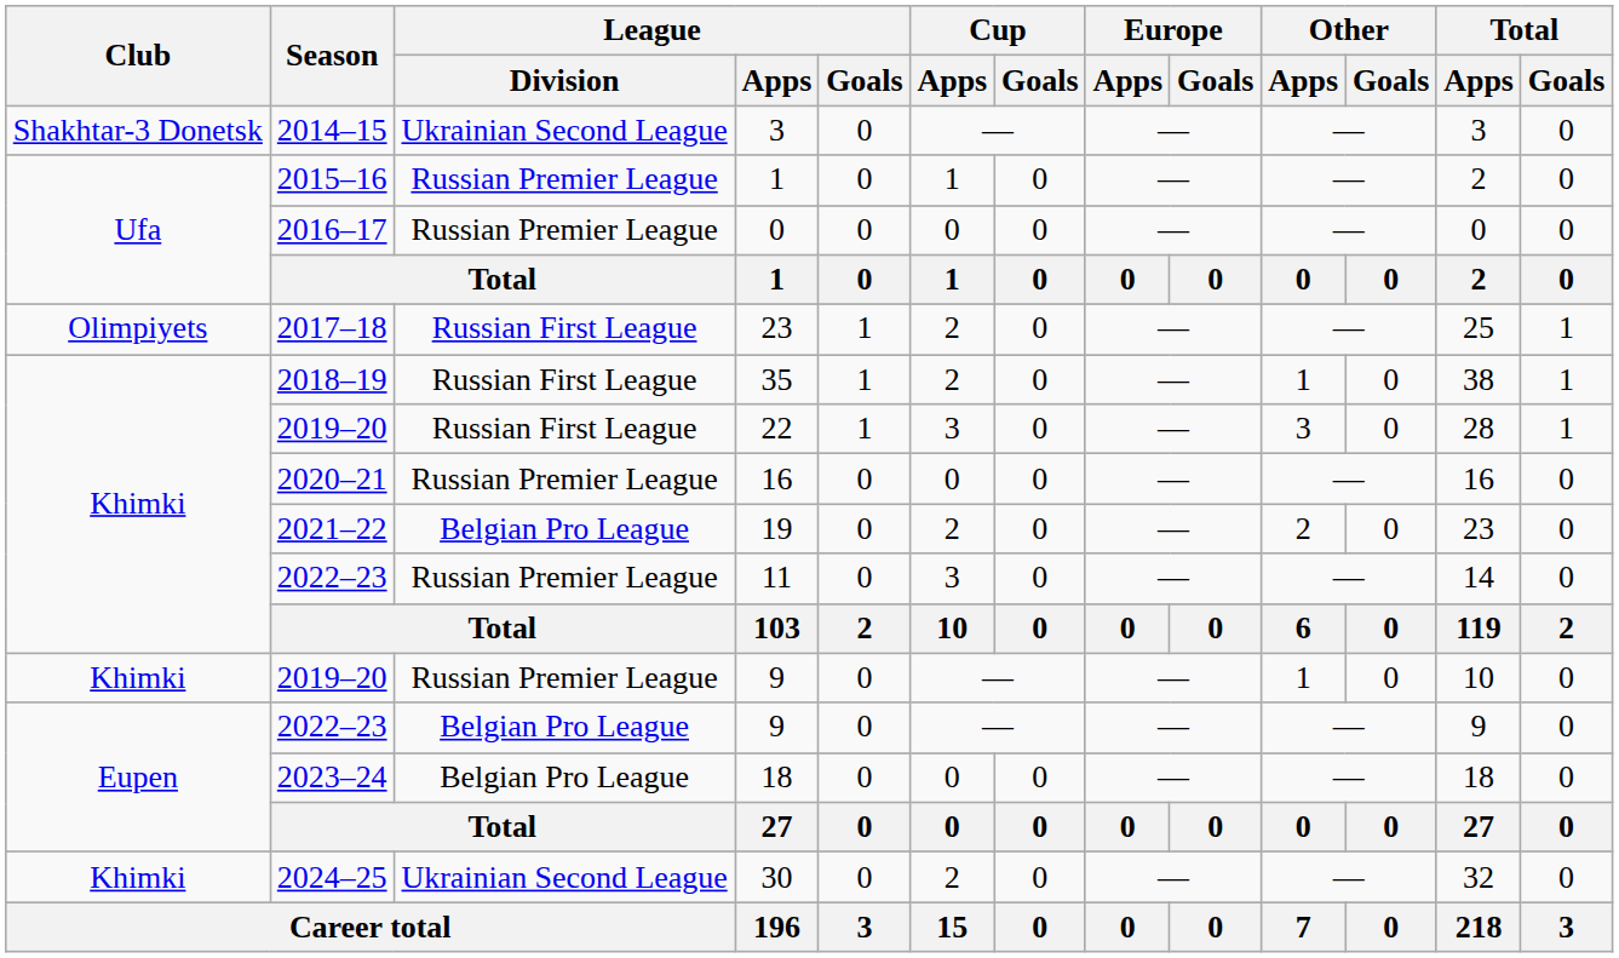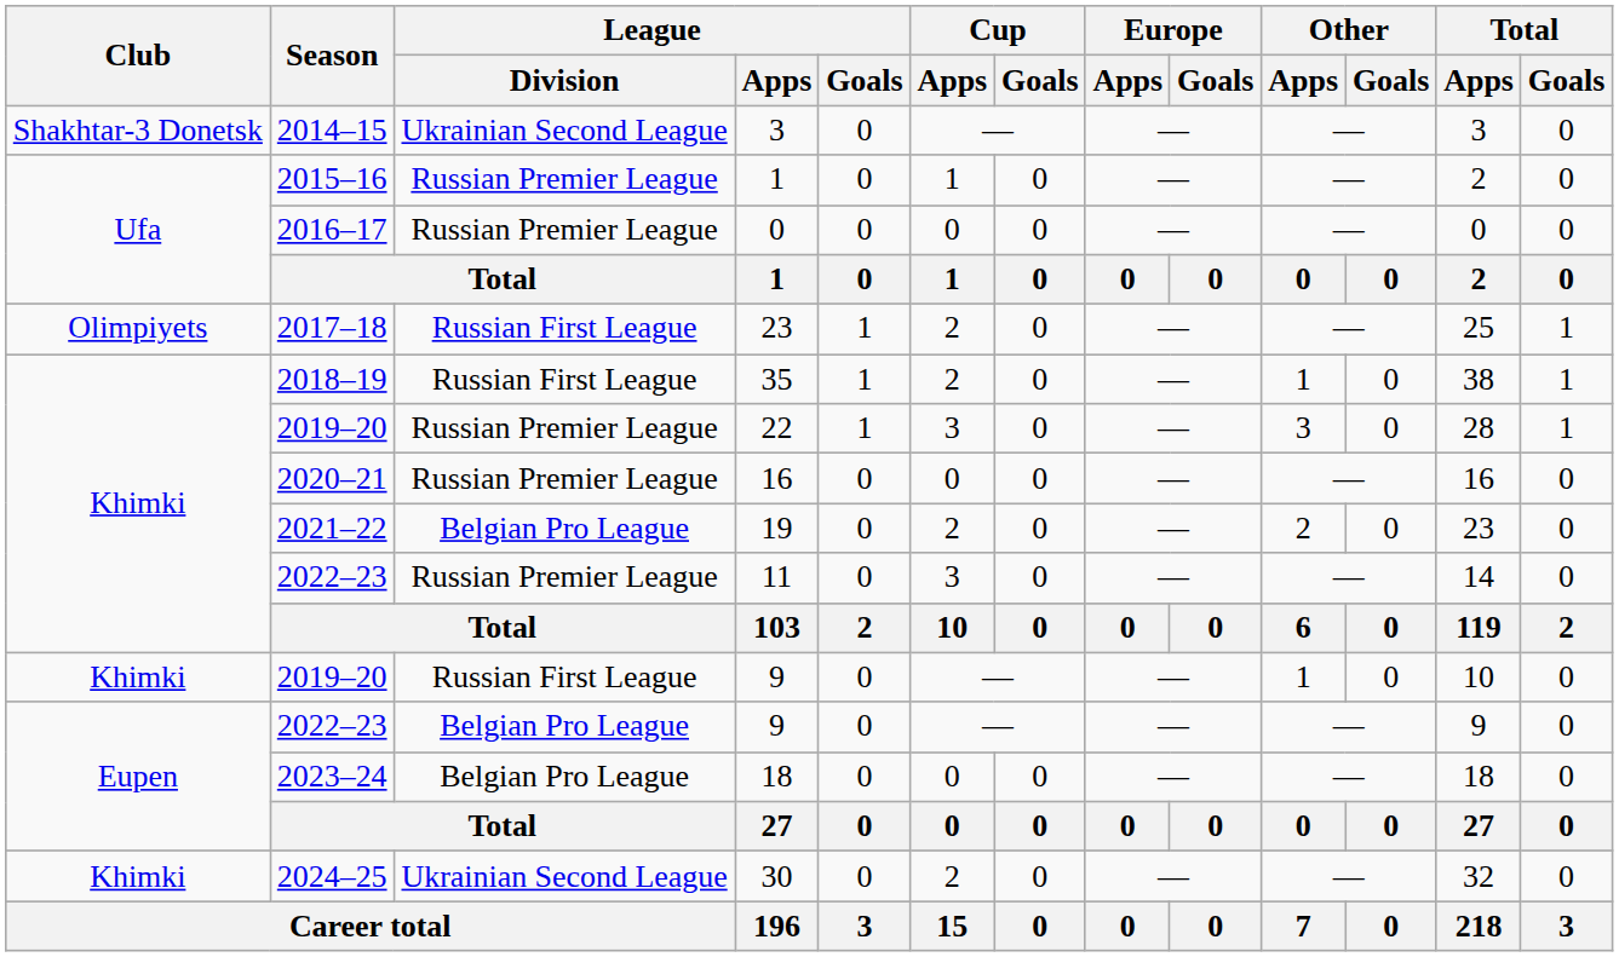22 | League / Division: Russian First League -> Russian Premier League
2019–20 / 9 | League / Division: Russian Premier League -> Russian First League
